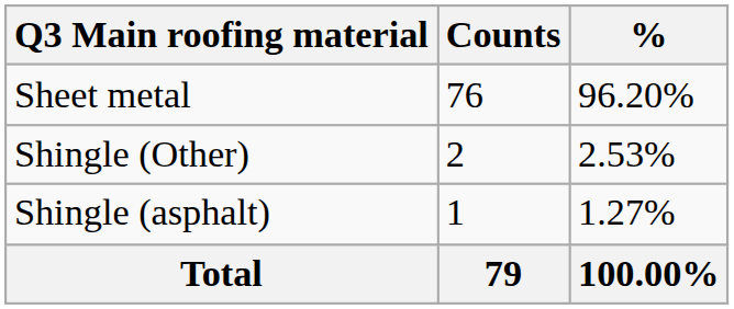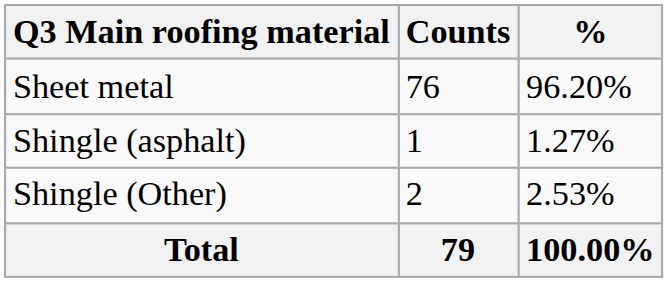rows swapped: Shingle (asphalt) <-> Shingle (Other)
